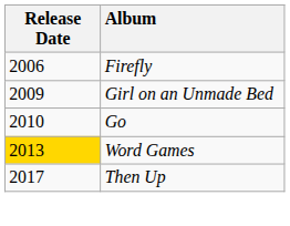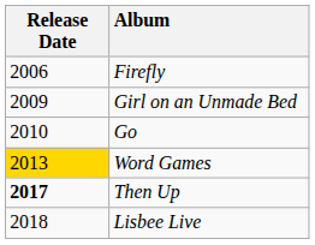Then Up | Release Date: normal -> bold
+ row: 2018 | Lisbee Live
